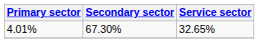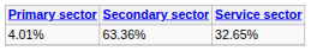4.01% | Secondary sector: 67.30% -> 63.36%
